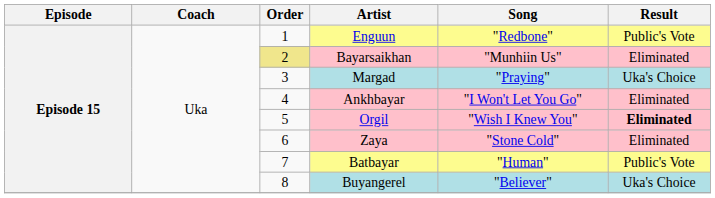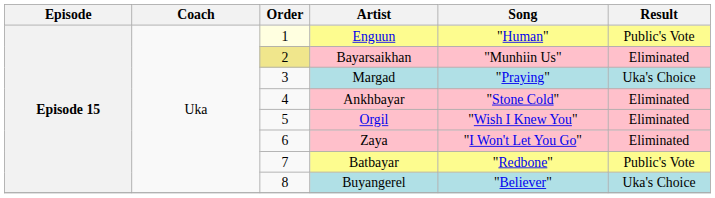Enguun | Order: no background -> lightyellow background
Enguun | Song: "Redbone" -> "Human"
Ankhbayar | Song: "I Won't Let You Go" -> "Stone Cold"
Orgil | Result: bold -> normal
Zaya | Song: "Stone Cold" -> "I Won't Let You Go"
Batbayar | Song: "Human" -> "Redbone"
